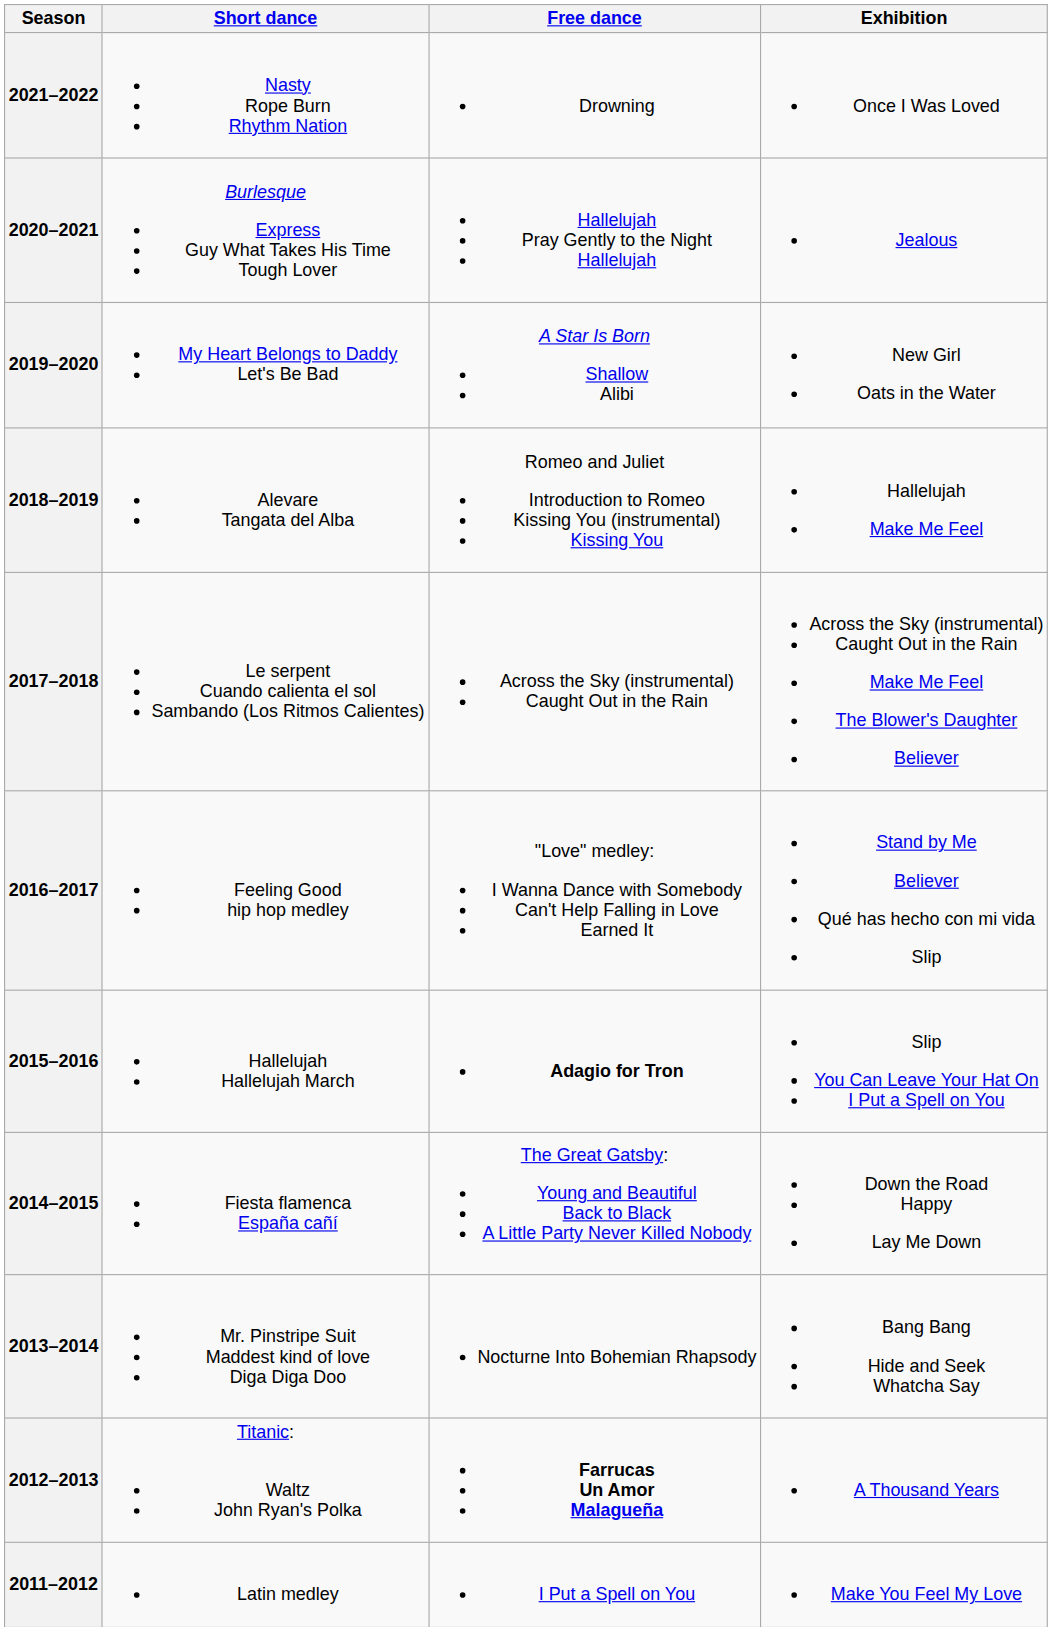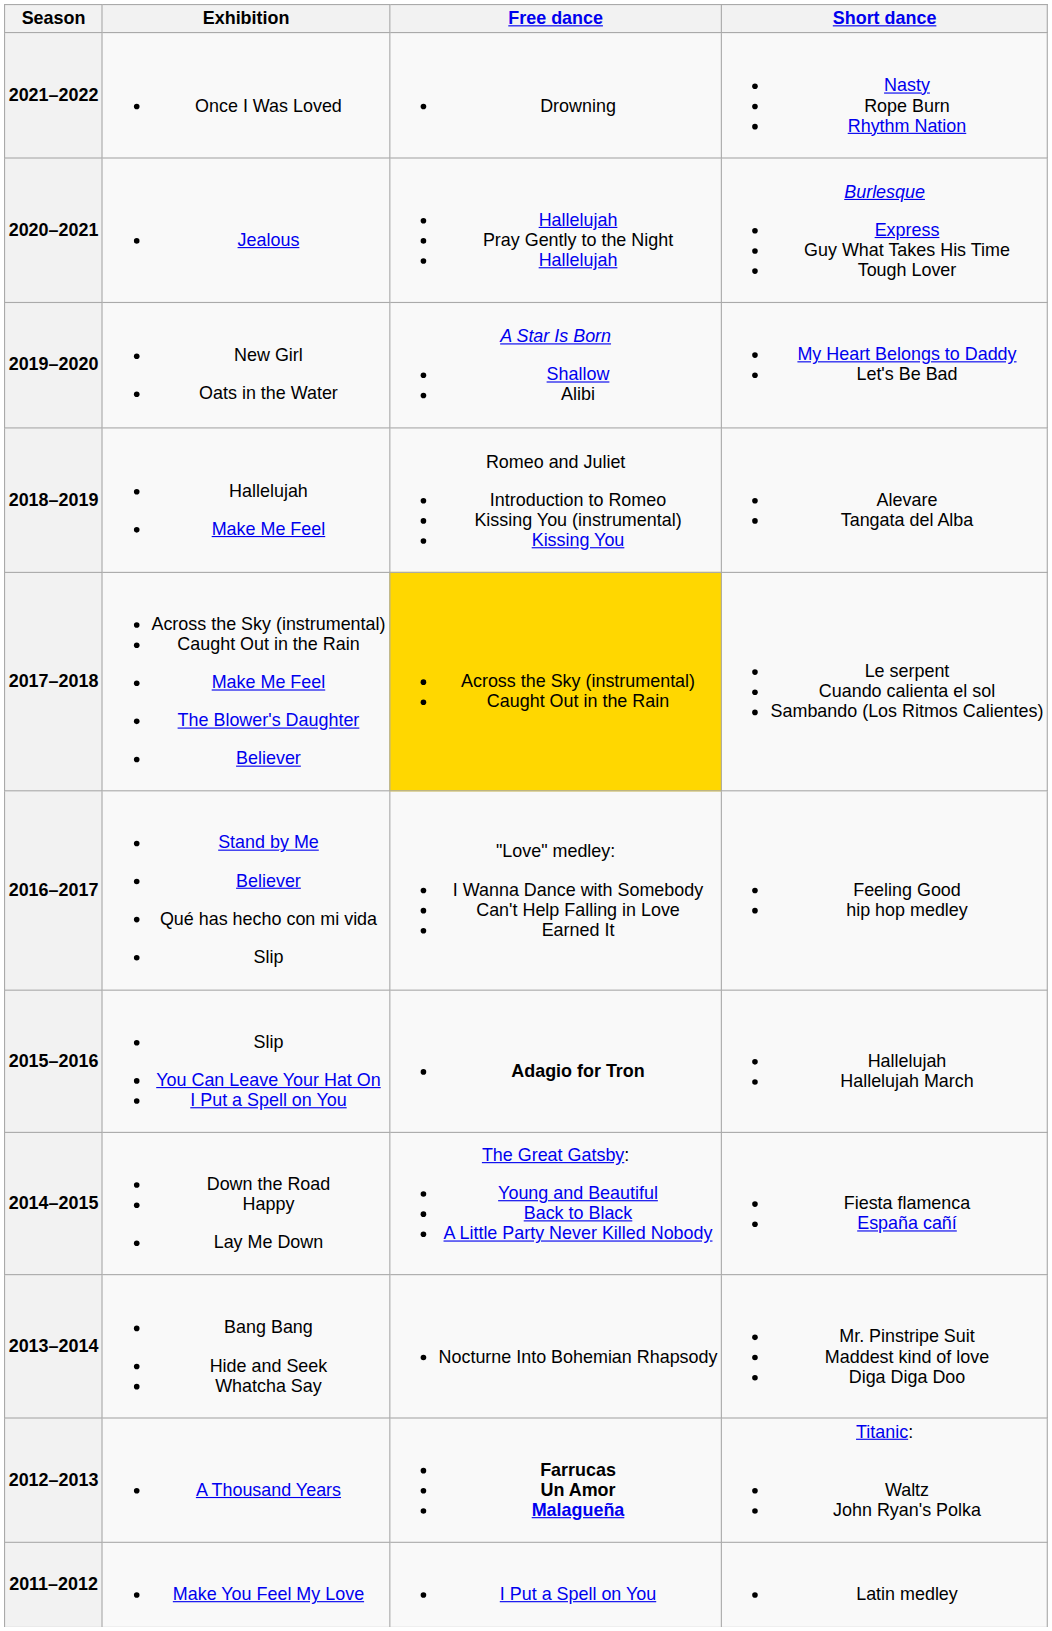columns swapped: Short dance <-> Exhibition
2017–2018 | Free dance: no background -> gold background
